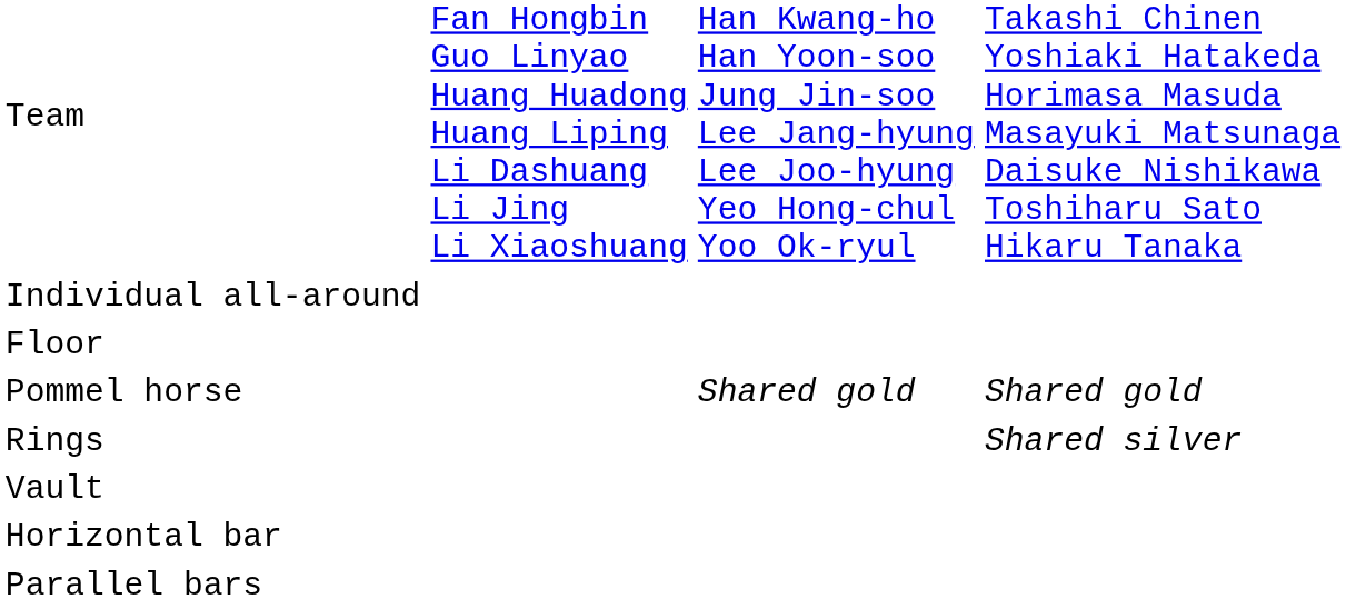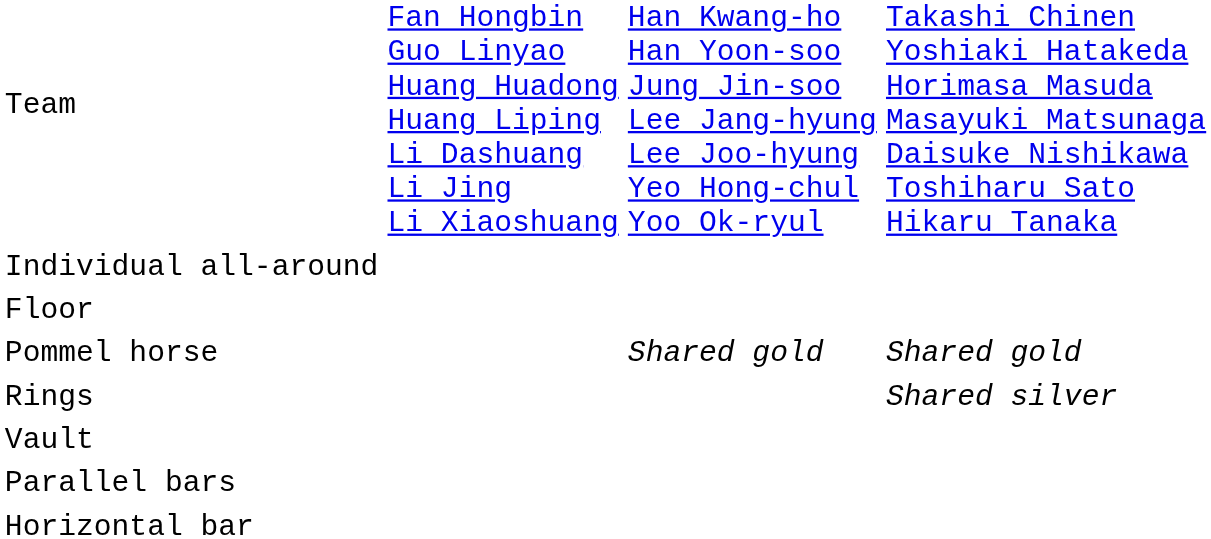rows swapped: Parallel bars <-> Horizontal bar
